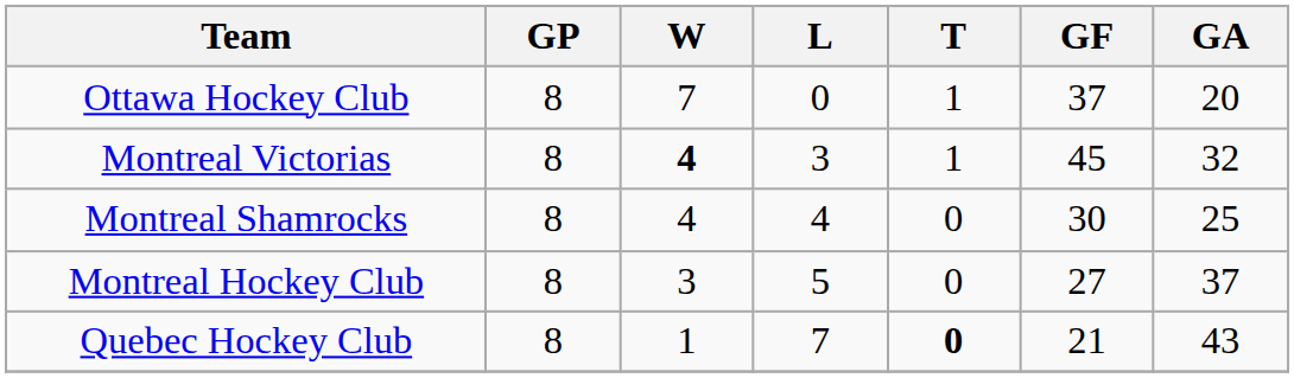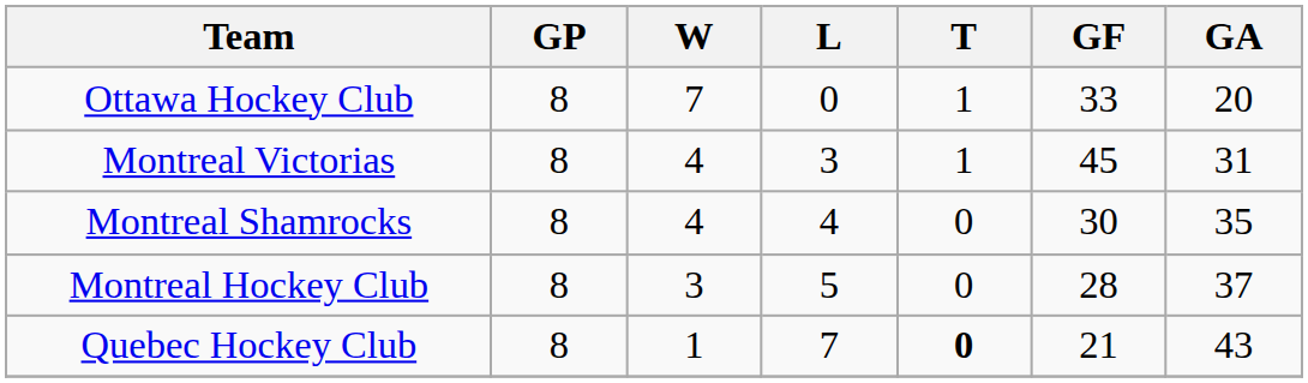Ottawa Hockey Club | GF: 37 -> 33
Montreal Victorias | W: bold -> normal
Montreal Victorias | GA: 32 -> 31
Montreal Shamrocks | GA: 25 -> 35
Montreal Hockey Club | GF: 27 -> 28
